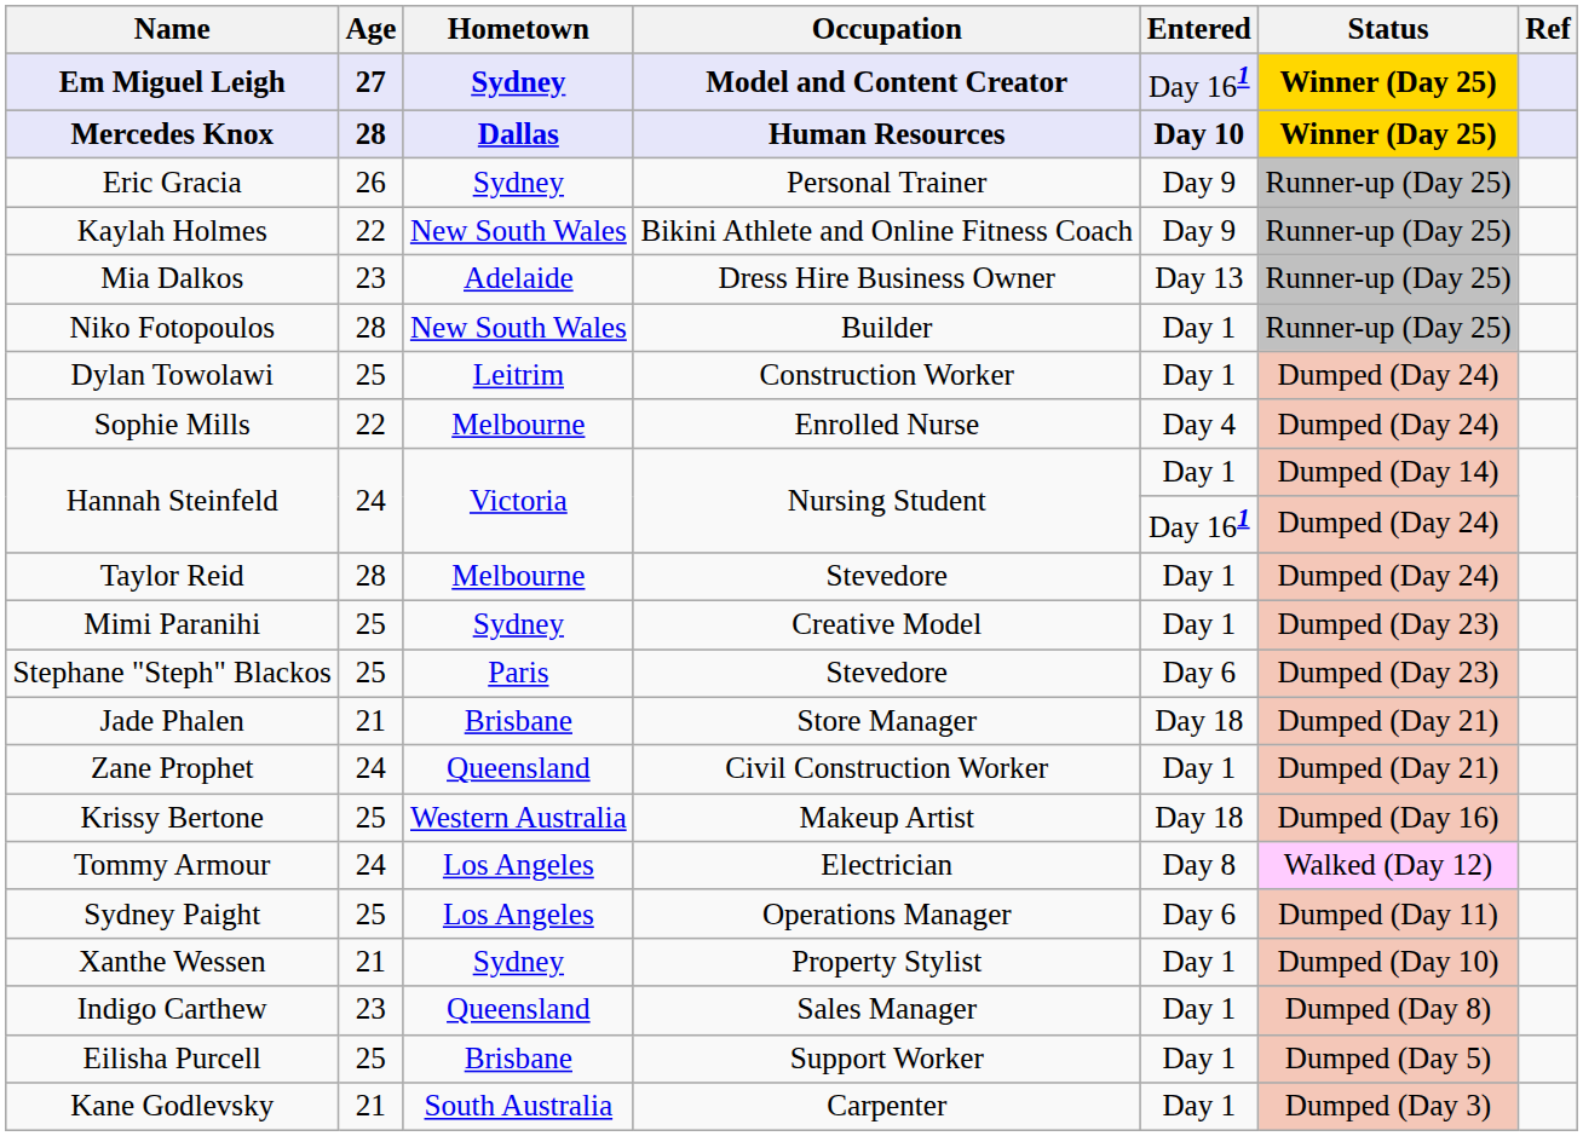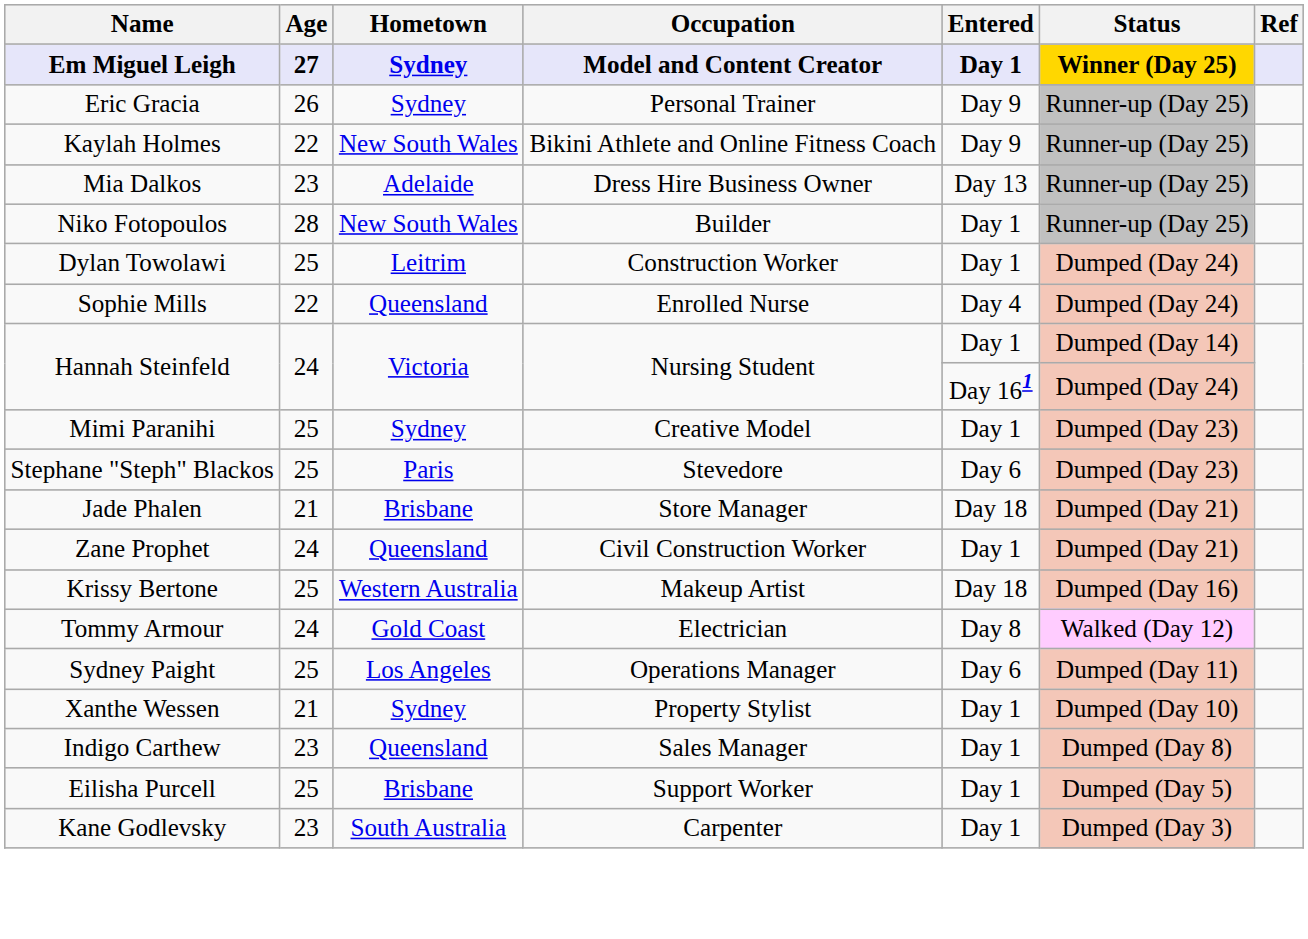Em Miguel Leigh | Entered: Day 161 -> Day 1
- row: Mercedes Knox | 28 | Dallas | Human Resources | Day 10 | Winner (Day 25)
Sophie Mills | Hometown: Melbourne -> Queensland
- row: Taylor Reid | 28 | Melbourne | Stevedore | Day 1 | Dumped (Day 24)
Tommy Armour | Hometown: Los Angeles -> Gold Coast
Kane Godlevsky | Age: 21 -> 23
